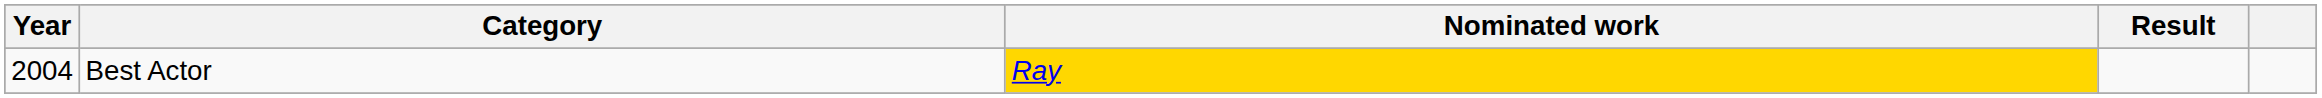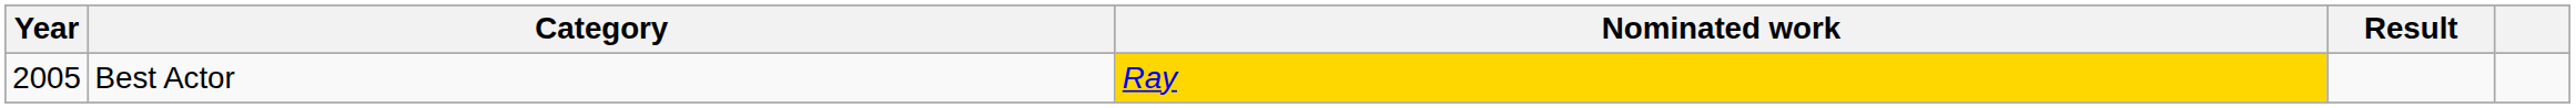Best Actor | Year: 2004 -> 2005
